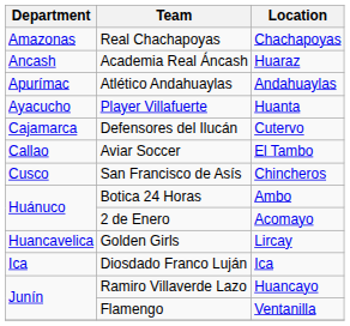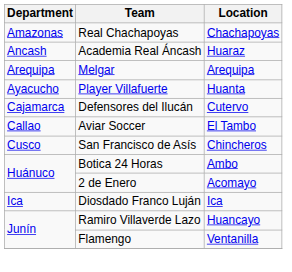- row: Apurímac | Atlético Andahuaylas | Andahuaylas
+ row: Arequipa | Melgar | Arequipa
- row: Huancavelica | Golden Girls | Lircay
